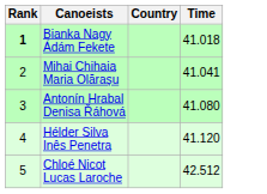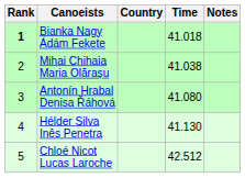+ column: Notes
Mihai Chihaia Maria Olărașu | Time: 41.041 -> 41.038
Hélder Silva Inês Penetra | Time: 41.120 -> 41.130
